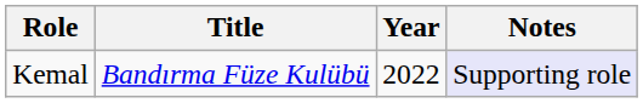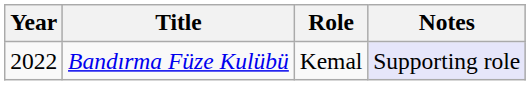columns swapped: Year <-> Role
